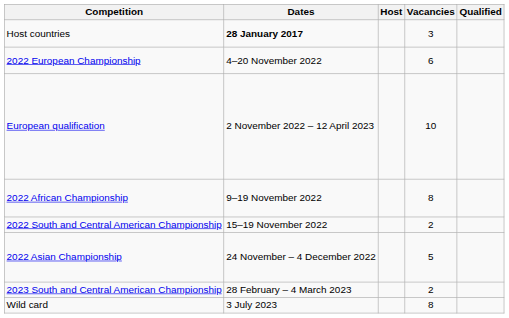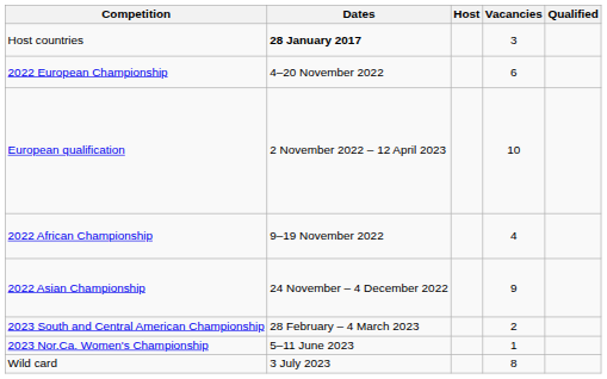2022 African Championship | Vacancies: 8 -> 4
- row: 2022 South and Central American Championship | 15–19 November 2022 | 2
2022 Asian Championship | Vacancies: 5 -> 9
+ row: 2023 Nor.Ca. Women's Championship | 5–11 June 2023 | 1
